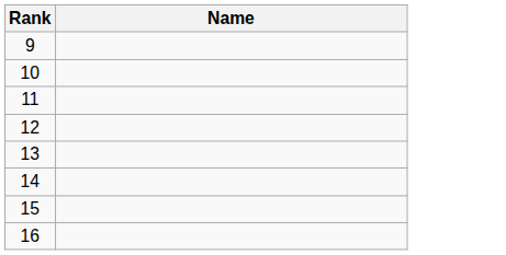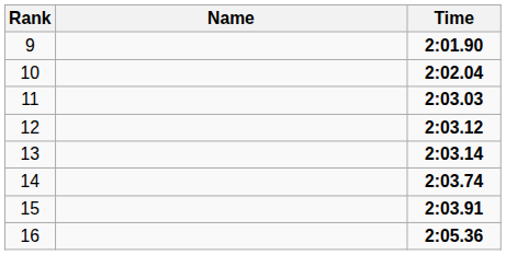+ column: Time | 2:01.90 | 2:02.04 | 2:03.03 | 2:03.12 | 2:03.14 | 2:03.74 | 2:03.91 | 2:05.36
